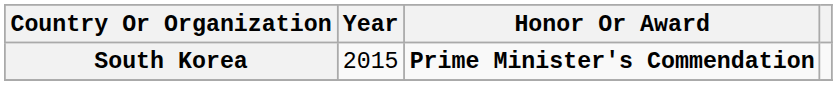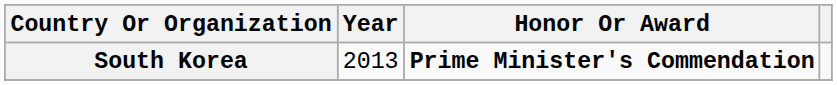South Korea | Year: 2015 -> 2013
